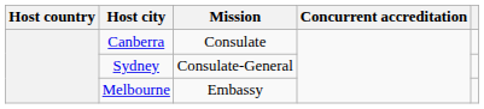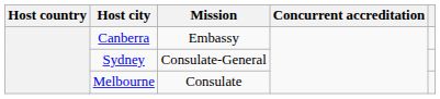Canberra | Mission: Consulate -> Embassy
Melbourne | Mission: Embassy -> Consulate
